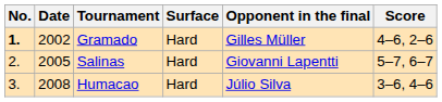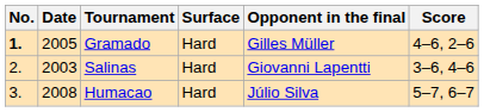Gramado | Date: 2002 -> 2005
Salinas | Date: 2005 -> 2003
Salinas | Score: 5–7, 6–7 -> 3–6, 4–6
Humacao | Score: 3–6, 4–6 -> 5–7, 6–7
